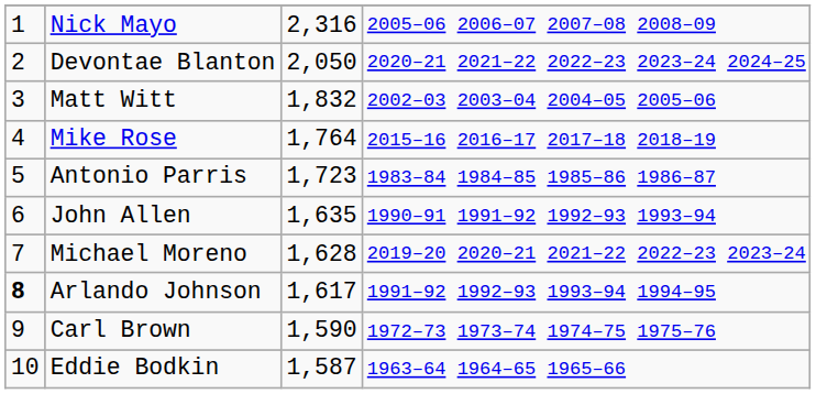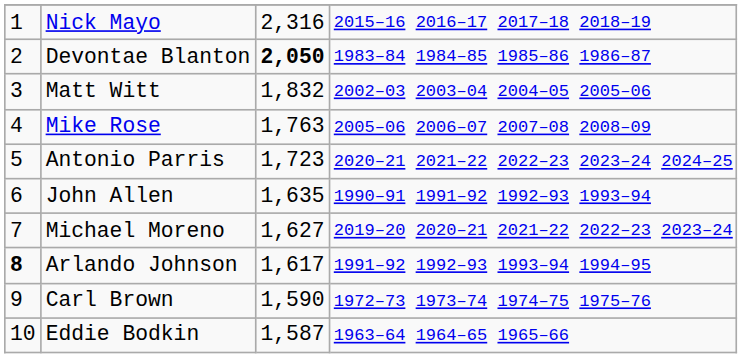Nick Mayo | column 4: 2005–06 2006–07 2007–08 2008–09 -> 2015–16 2016–17 2017–18 2018–19
Devontae Blanton | column 3: normal -> bold
Devontae Blanton | column 4: 2020–21 2021–22 2022–23 2023–24 2024–25 -> 1983–84 1984–85 1985–86 1986–87
Mike Rose | column 3: 1,764 -> 1,763
Mike Rose | column 4: 2015–16 2016–17 2017–18 2018–19 -> 2005–06 2006–07 2007–08 2008–09
Antonio Parris | column 4: 1983–84 1984–85 1985–86 1986–87 -> 2020–21 2021–22 2022–23 2023–24 2024–25
Michael Moreno | column 3: 1,628 -> 1,627
